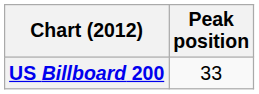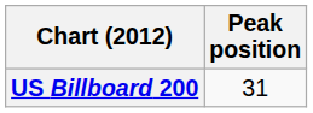US Billboard 200 | Peak position: 33 -> 31
